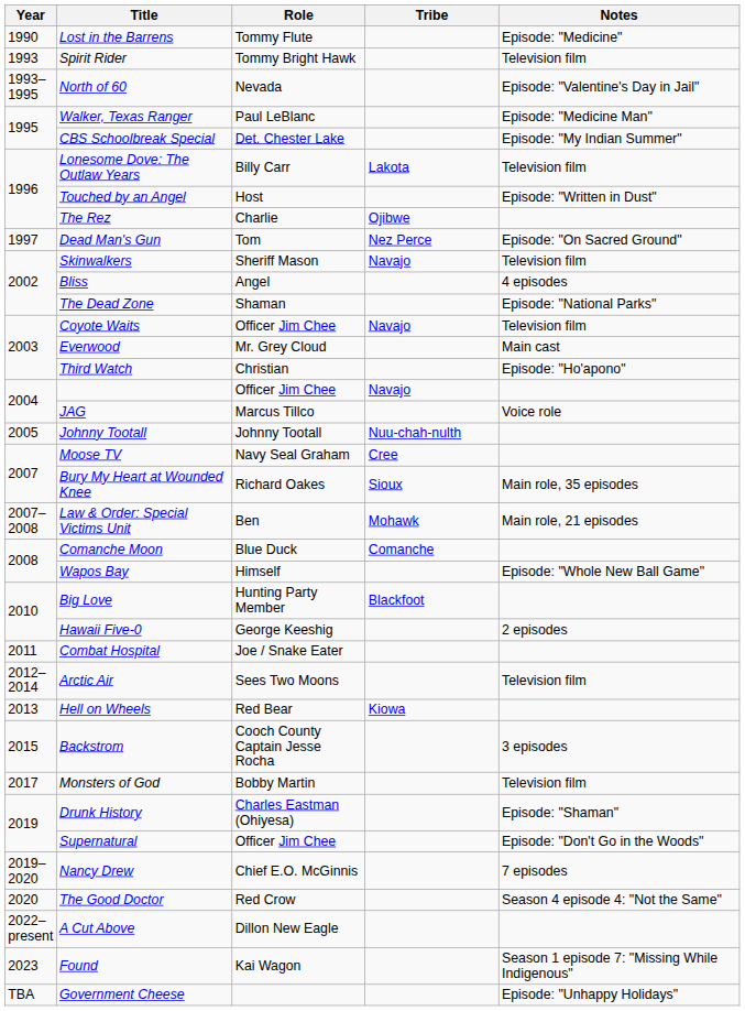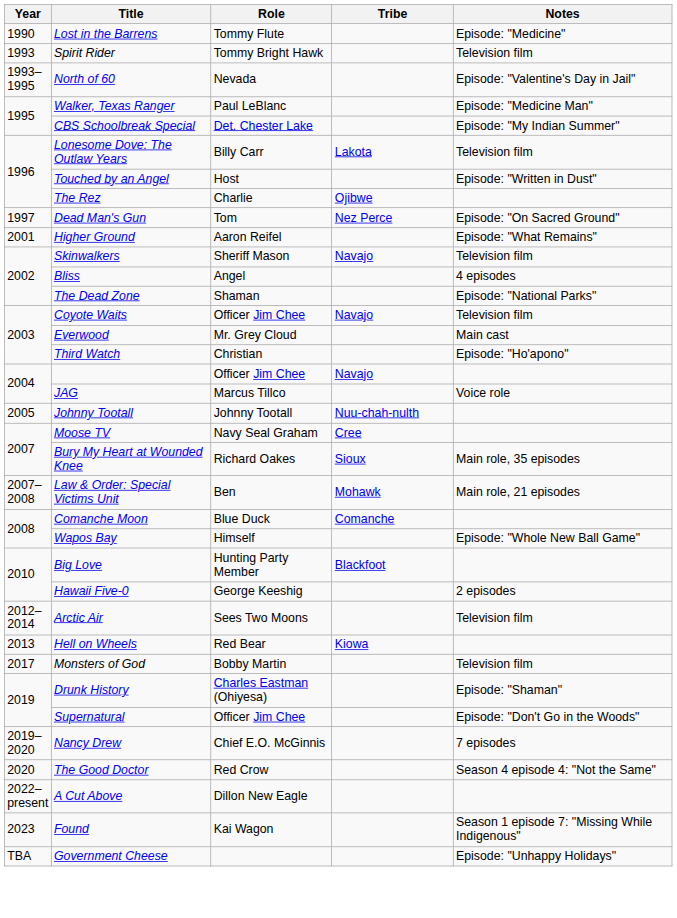+ row: 2001 | Higher Ground | Aaron Reifel | Episode: "What Remains"
- row: 2011 | Combat Hospital | Joe / Snake Eater
- row: 2015 | Backstrom | Cooch County Captain Jesse Rocha | 3 episodes
